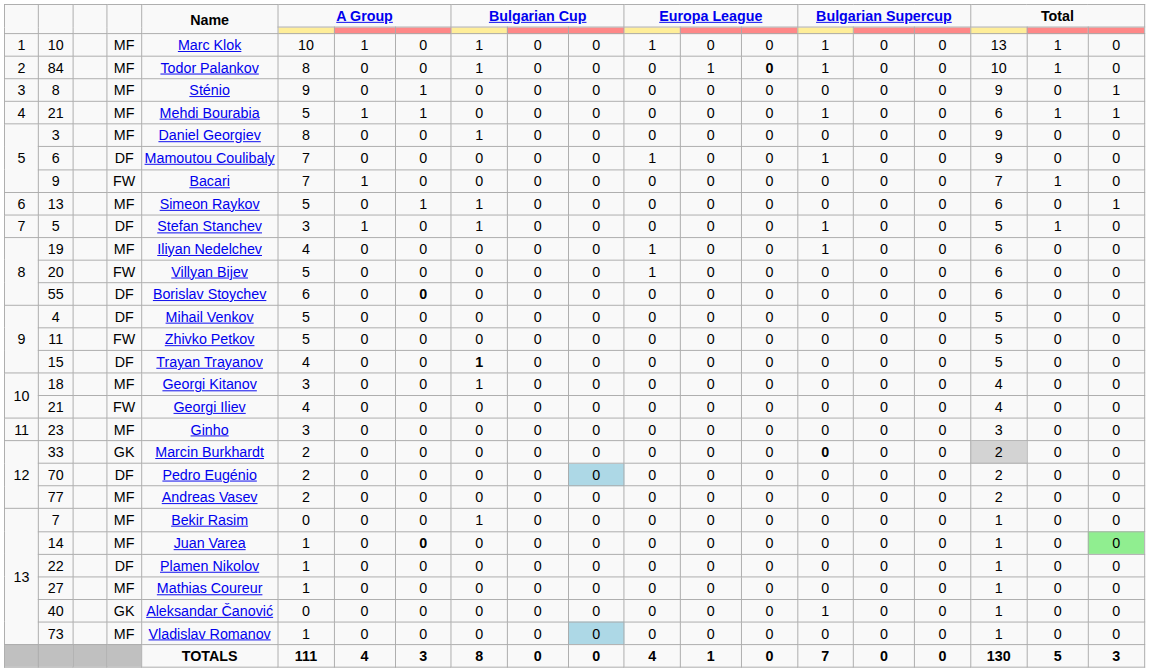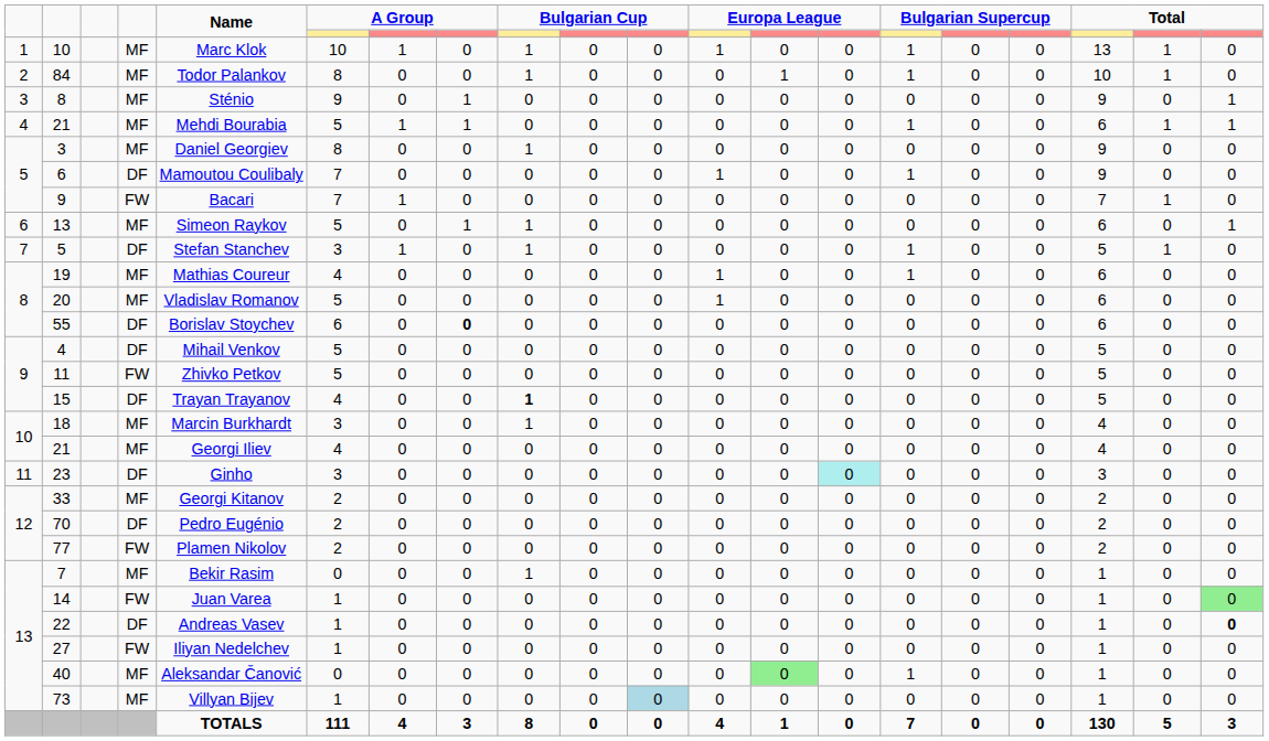84 | column 14: bold -> normal
19 | Name: Iliyan Nedelchev -> Mathias Coureur
20 | column 4: FW -> MF
20 | Name: Villyan Bijev -> Vladislav Romanov
18 | Name: Georgi Kitanov -> Marcin Burkhardt
10 / 21 | column 4: FW -> MF
23 | column 4: MF -> DF
23 | column 14: no background -> paleturquoise background
33 | column 4: GK -> MF
33 | Name: Marcin Burkhardt -> Georgi Kitanov
33 | column 15: bold -> normal
33 | column 18: lightgrey background -> no background
70 | column 11: lightblue background -> no background
77 | column 4: MF -> FW
77 | Name: Andreas Vasev -> Plamen Nikolov
14 | column 4: MF -> FW
14 | column 8: bold -> normal
22 | Name: Plamen Nikolov -> Andreas Vasev
22 | column 20: normal -> bold
27 | column 4: MF -> FW
27 | Name: Mathias Coureur -> Iliyan Nedelchev
40 | column 4: GK -> MF
40 | column 13: no background -> lightgreen background
73 | Name: Vladislav Romanov -> Villyan Bijev
